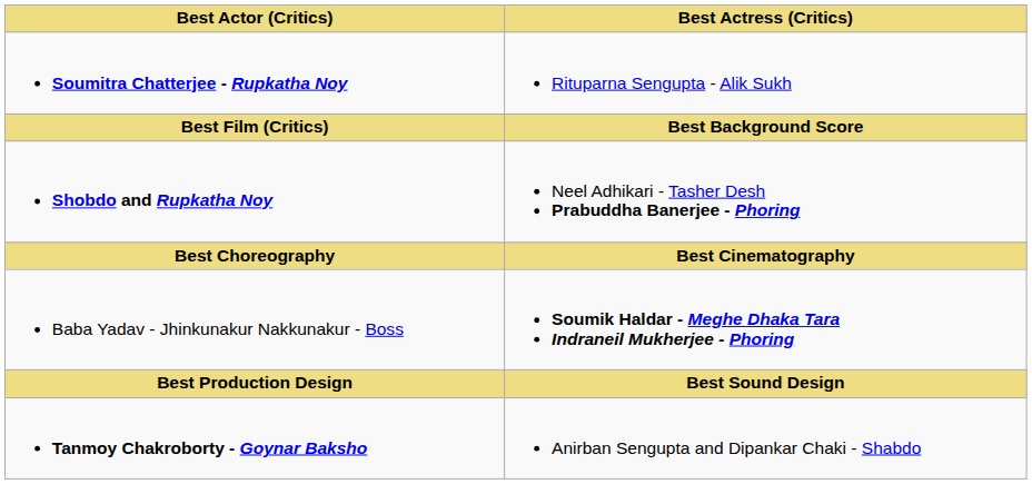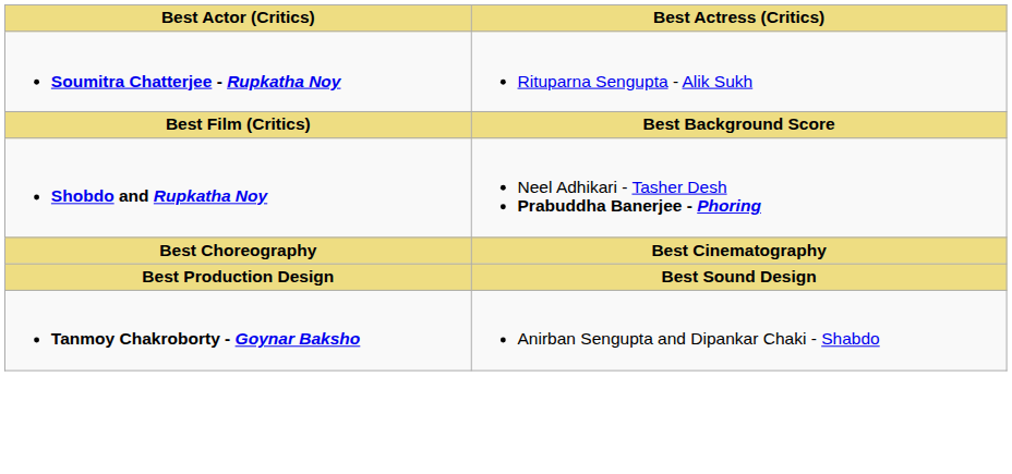- row: Baba Yadav - Jhinkunakur Nakkunakur - Boss | Soumik Haldar - Meghe Dhaka Tara Indraneil Mukherjee - Phoring
